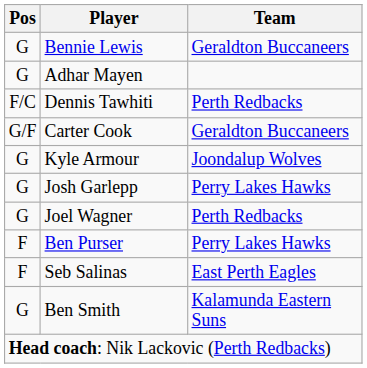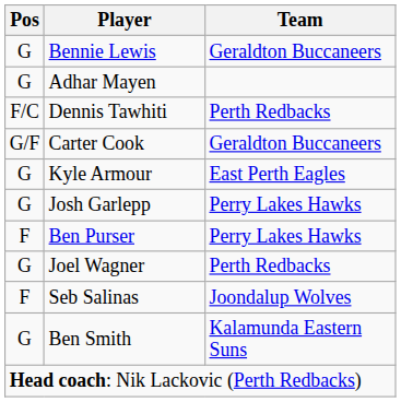Kyle Armour | Team: Joondalup Wolves -> East Perth Eagles
rows swapped: Ben Purser <-> Joel Wagner
Seb Salinas | Team: East Perth Eagles -> Joondalup Wolves
